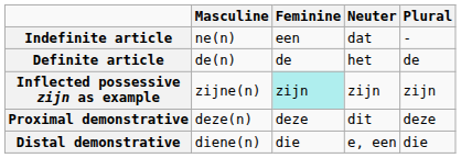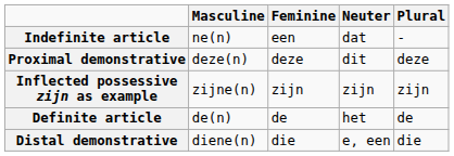rows swapped: Definite article <-> Proximal demonstrative
Inflected possessive zijn as example | Feminine: paleturquoise background -> no background
